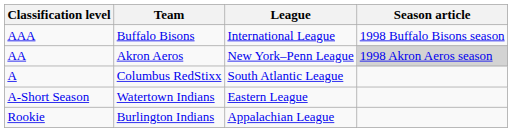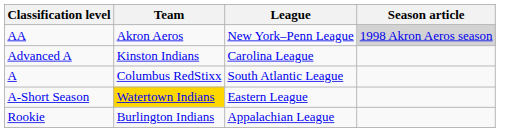- row: AAA | Buffalo Bisons | International League | 1998 Buffalo Bisons season
+ row: Advanced A | Kinston Indians | Carolina League
A-Short Season | Team: no background -> gold background
